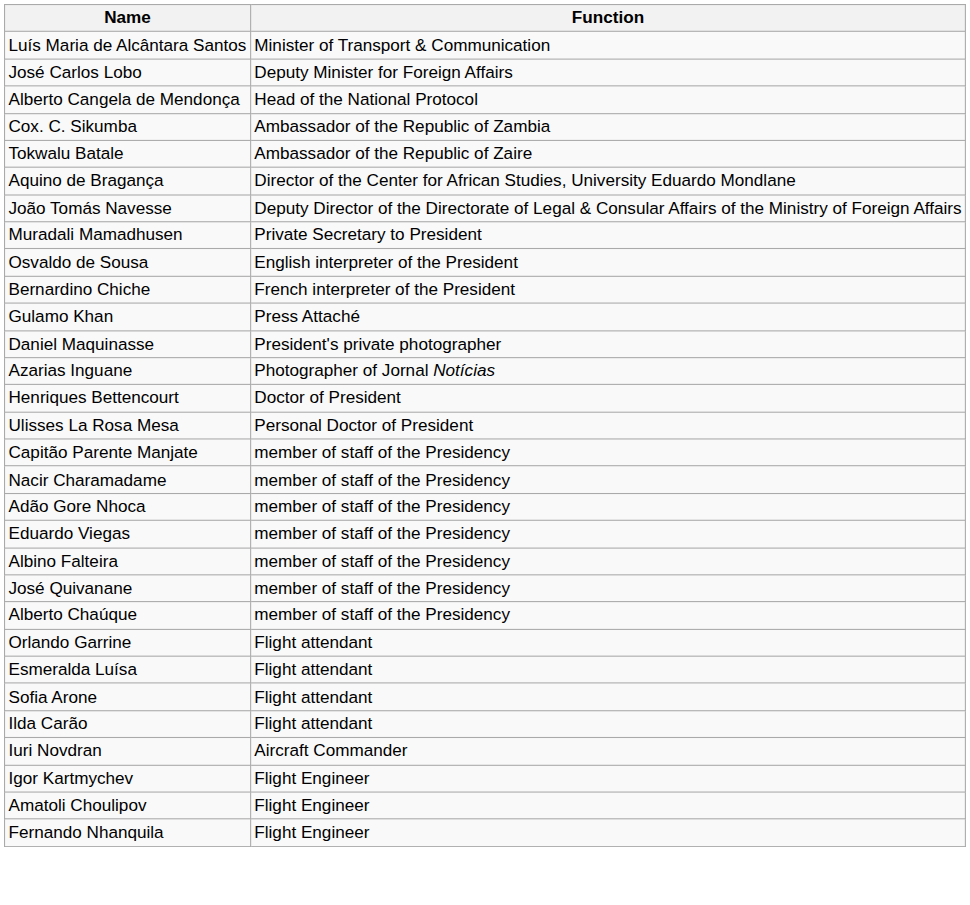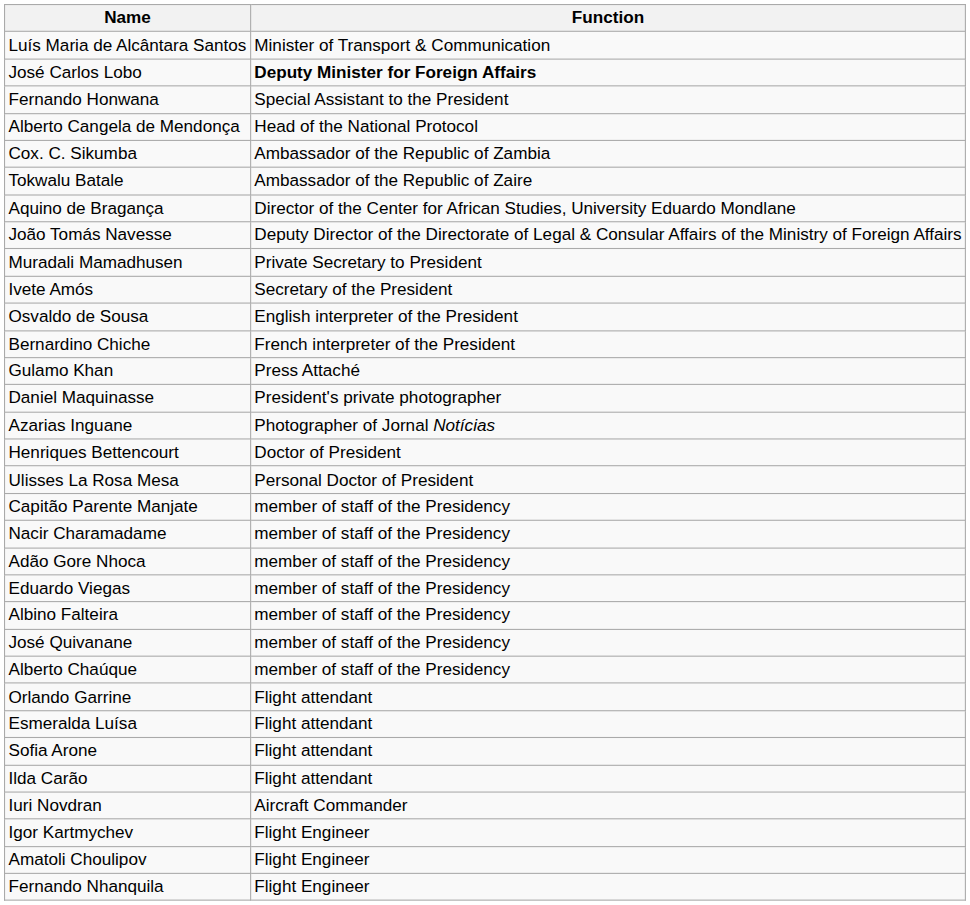José Carlos Lobo | Function: normal -> bold
+ row: Fernando Honwana | Special Assistant to the President
+ row: Ivete Amós | Secretary of the President
